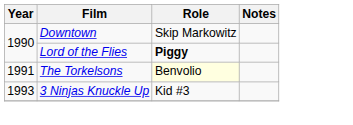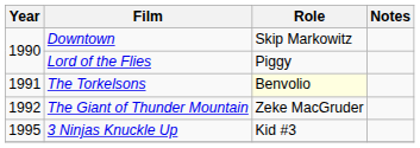Lord of the Flies | Role: bold -> normal
+ row: 1992 | The Giant of Thunder Mountain | Zeke MacGruder
3 Ninjas Knuckle Up | Year: 1993 -> 1995
